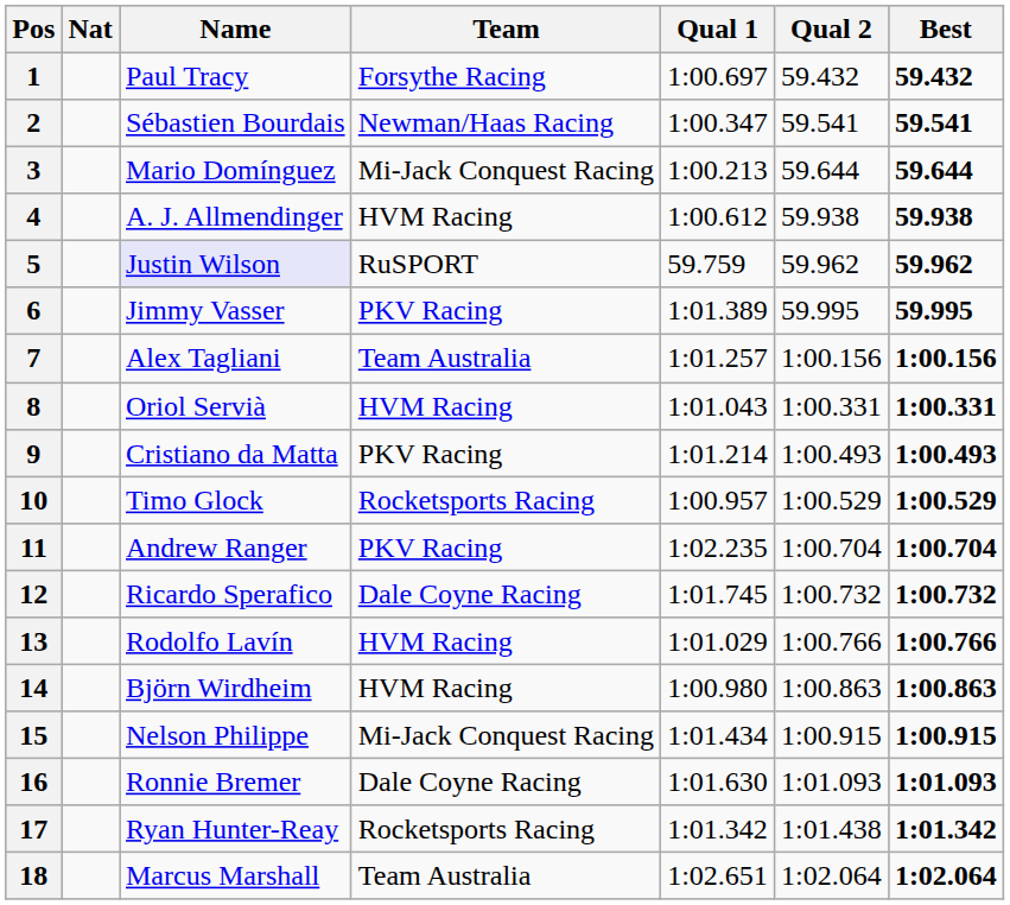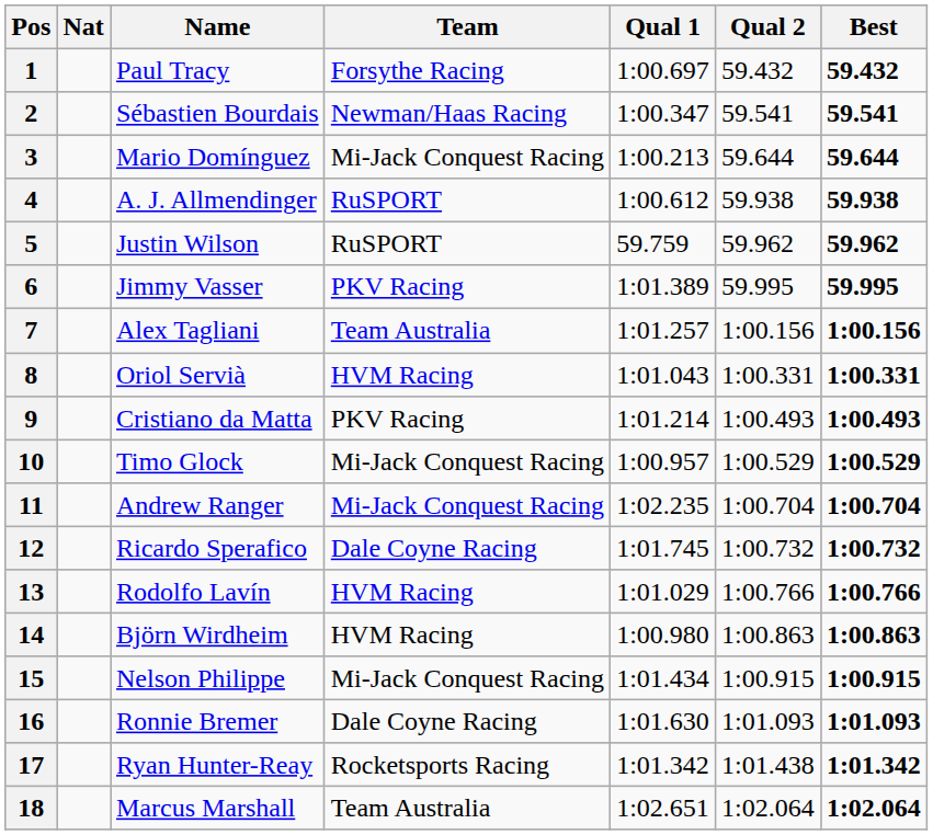4 | Team: HVM Racing -> RuSPORT
5 | Name: lavender background -> no background
10 | Team: Rocketsports Racing -> Mi-Jack Conquest Racing
11 | Team: PKV Racing -> Mi-Jack Conquest Racing
